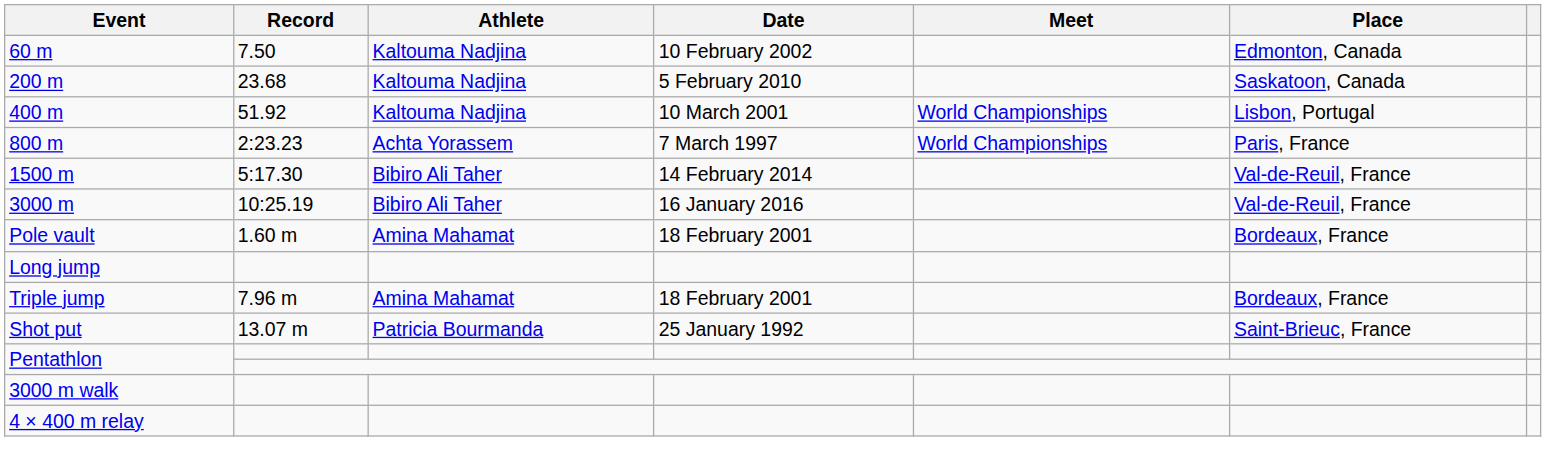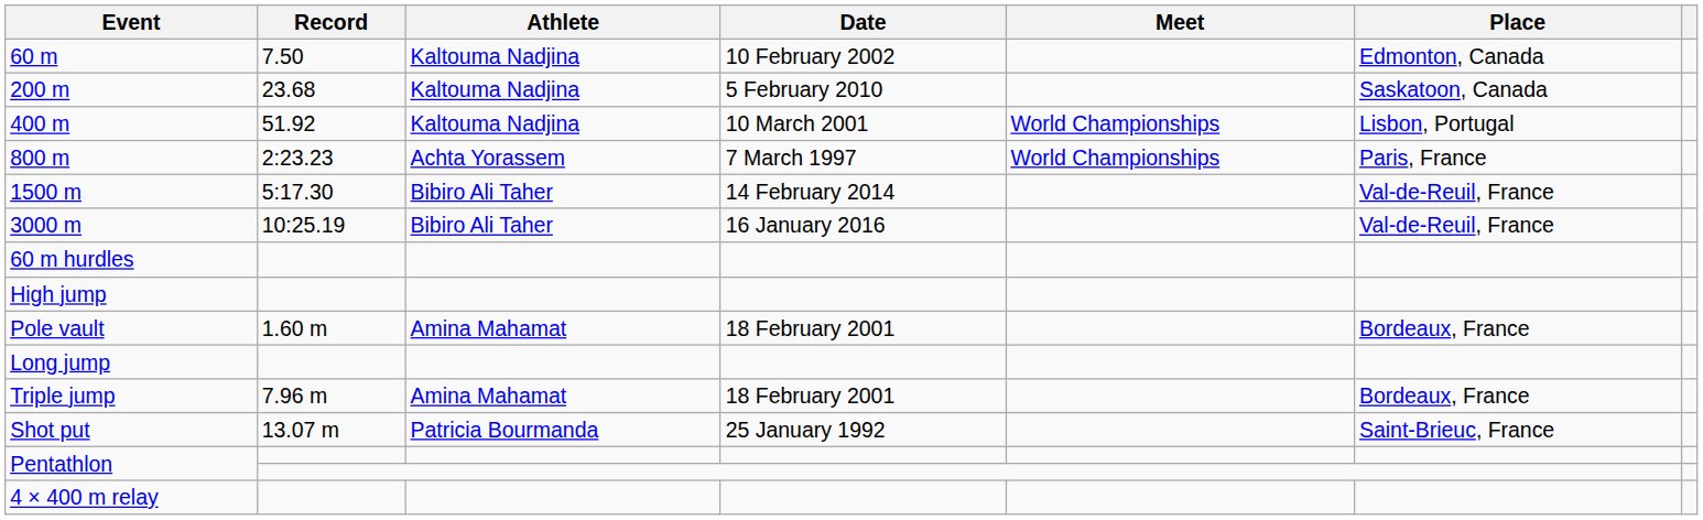+ row: 60 m hurdles
+ row: High jump
- row: 3000 m walk
